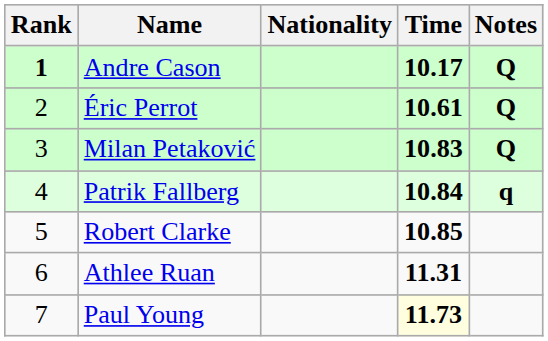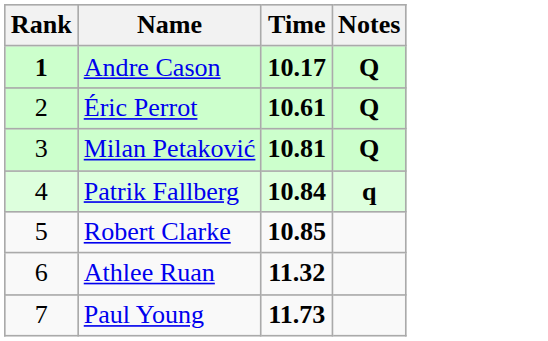- column: Nationality
Milan Petaković | Time: 10.83 -> 10.81
Athlee Ruan | Time: 11.31 -> 11.32
Paul Young | Time: lightyellow background -> no background
